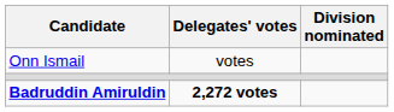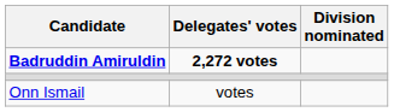rows swapped: Badruddin Amiruldin <-> Onn Ismail
